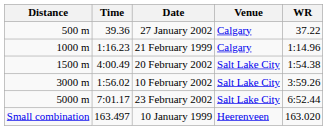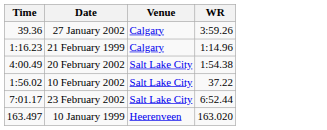- column: Distance | 500 m | 1000 m | 1500 m | 3000 m | 5000 m | Small combination
27 January 2002 | WR: 37.22 -> 3:59.26
10 February 2002 | WR: 3:59.26 -> 37.22
